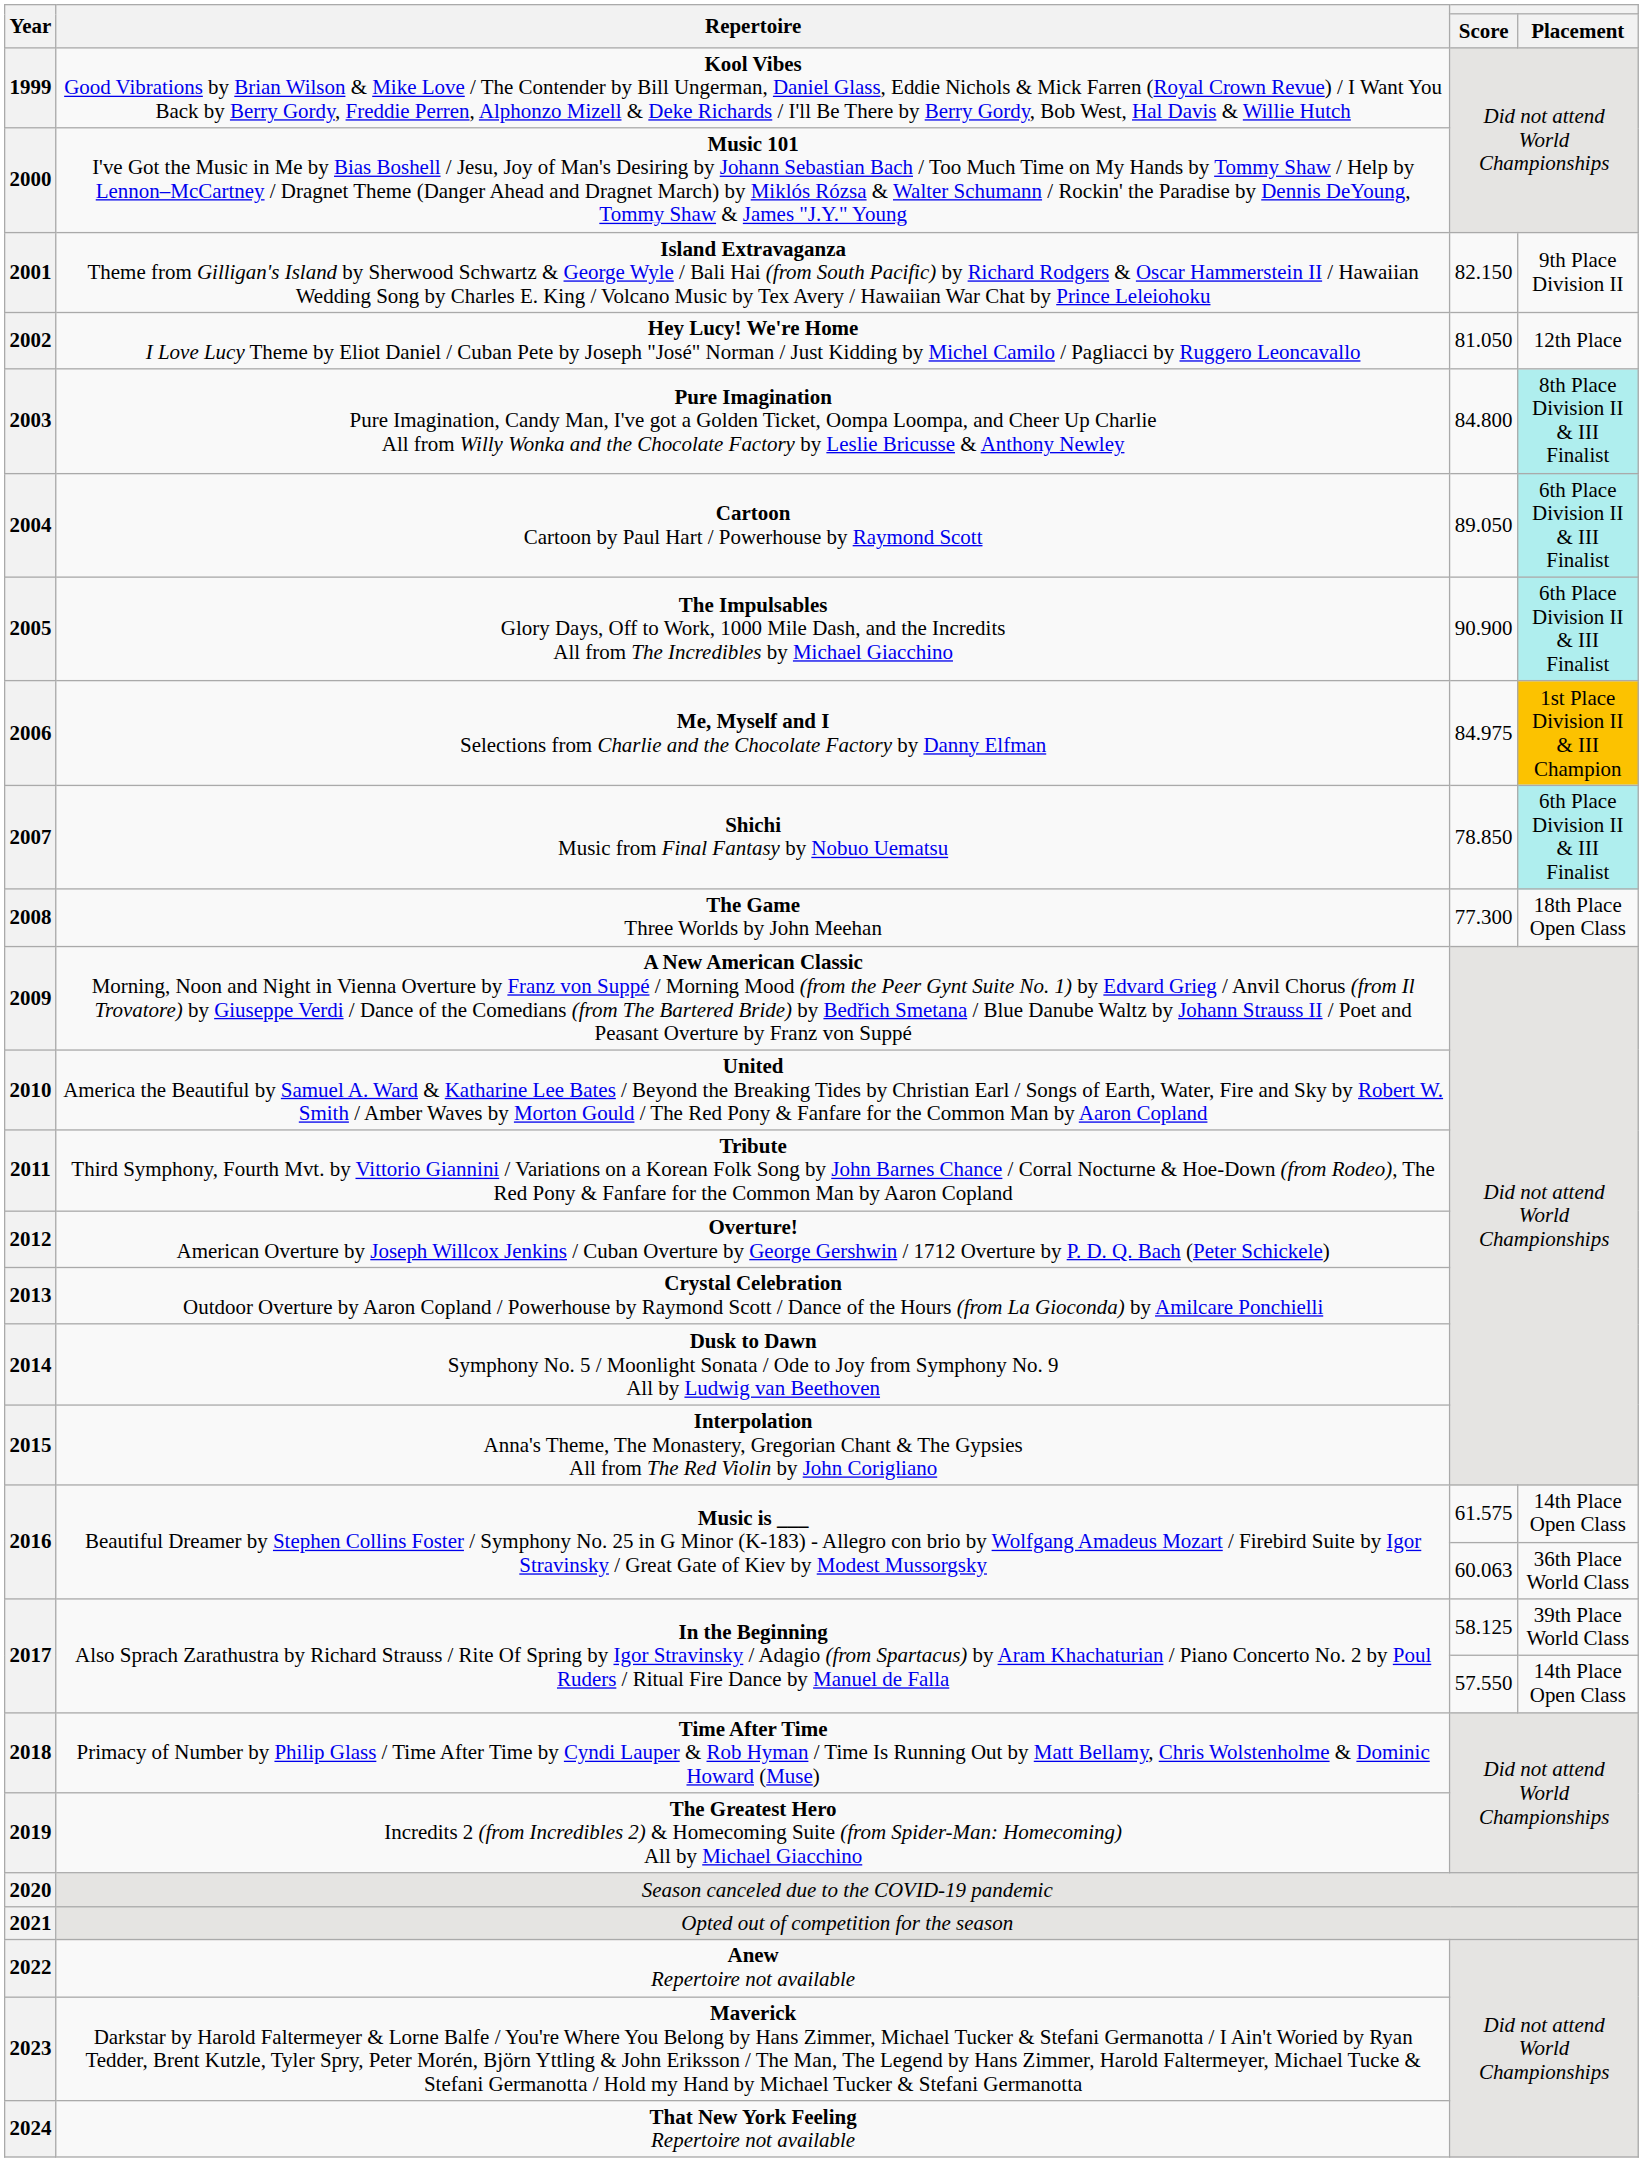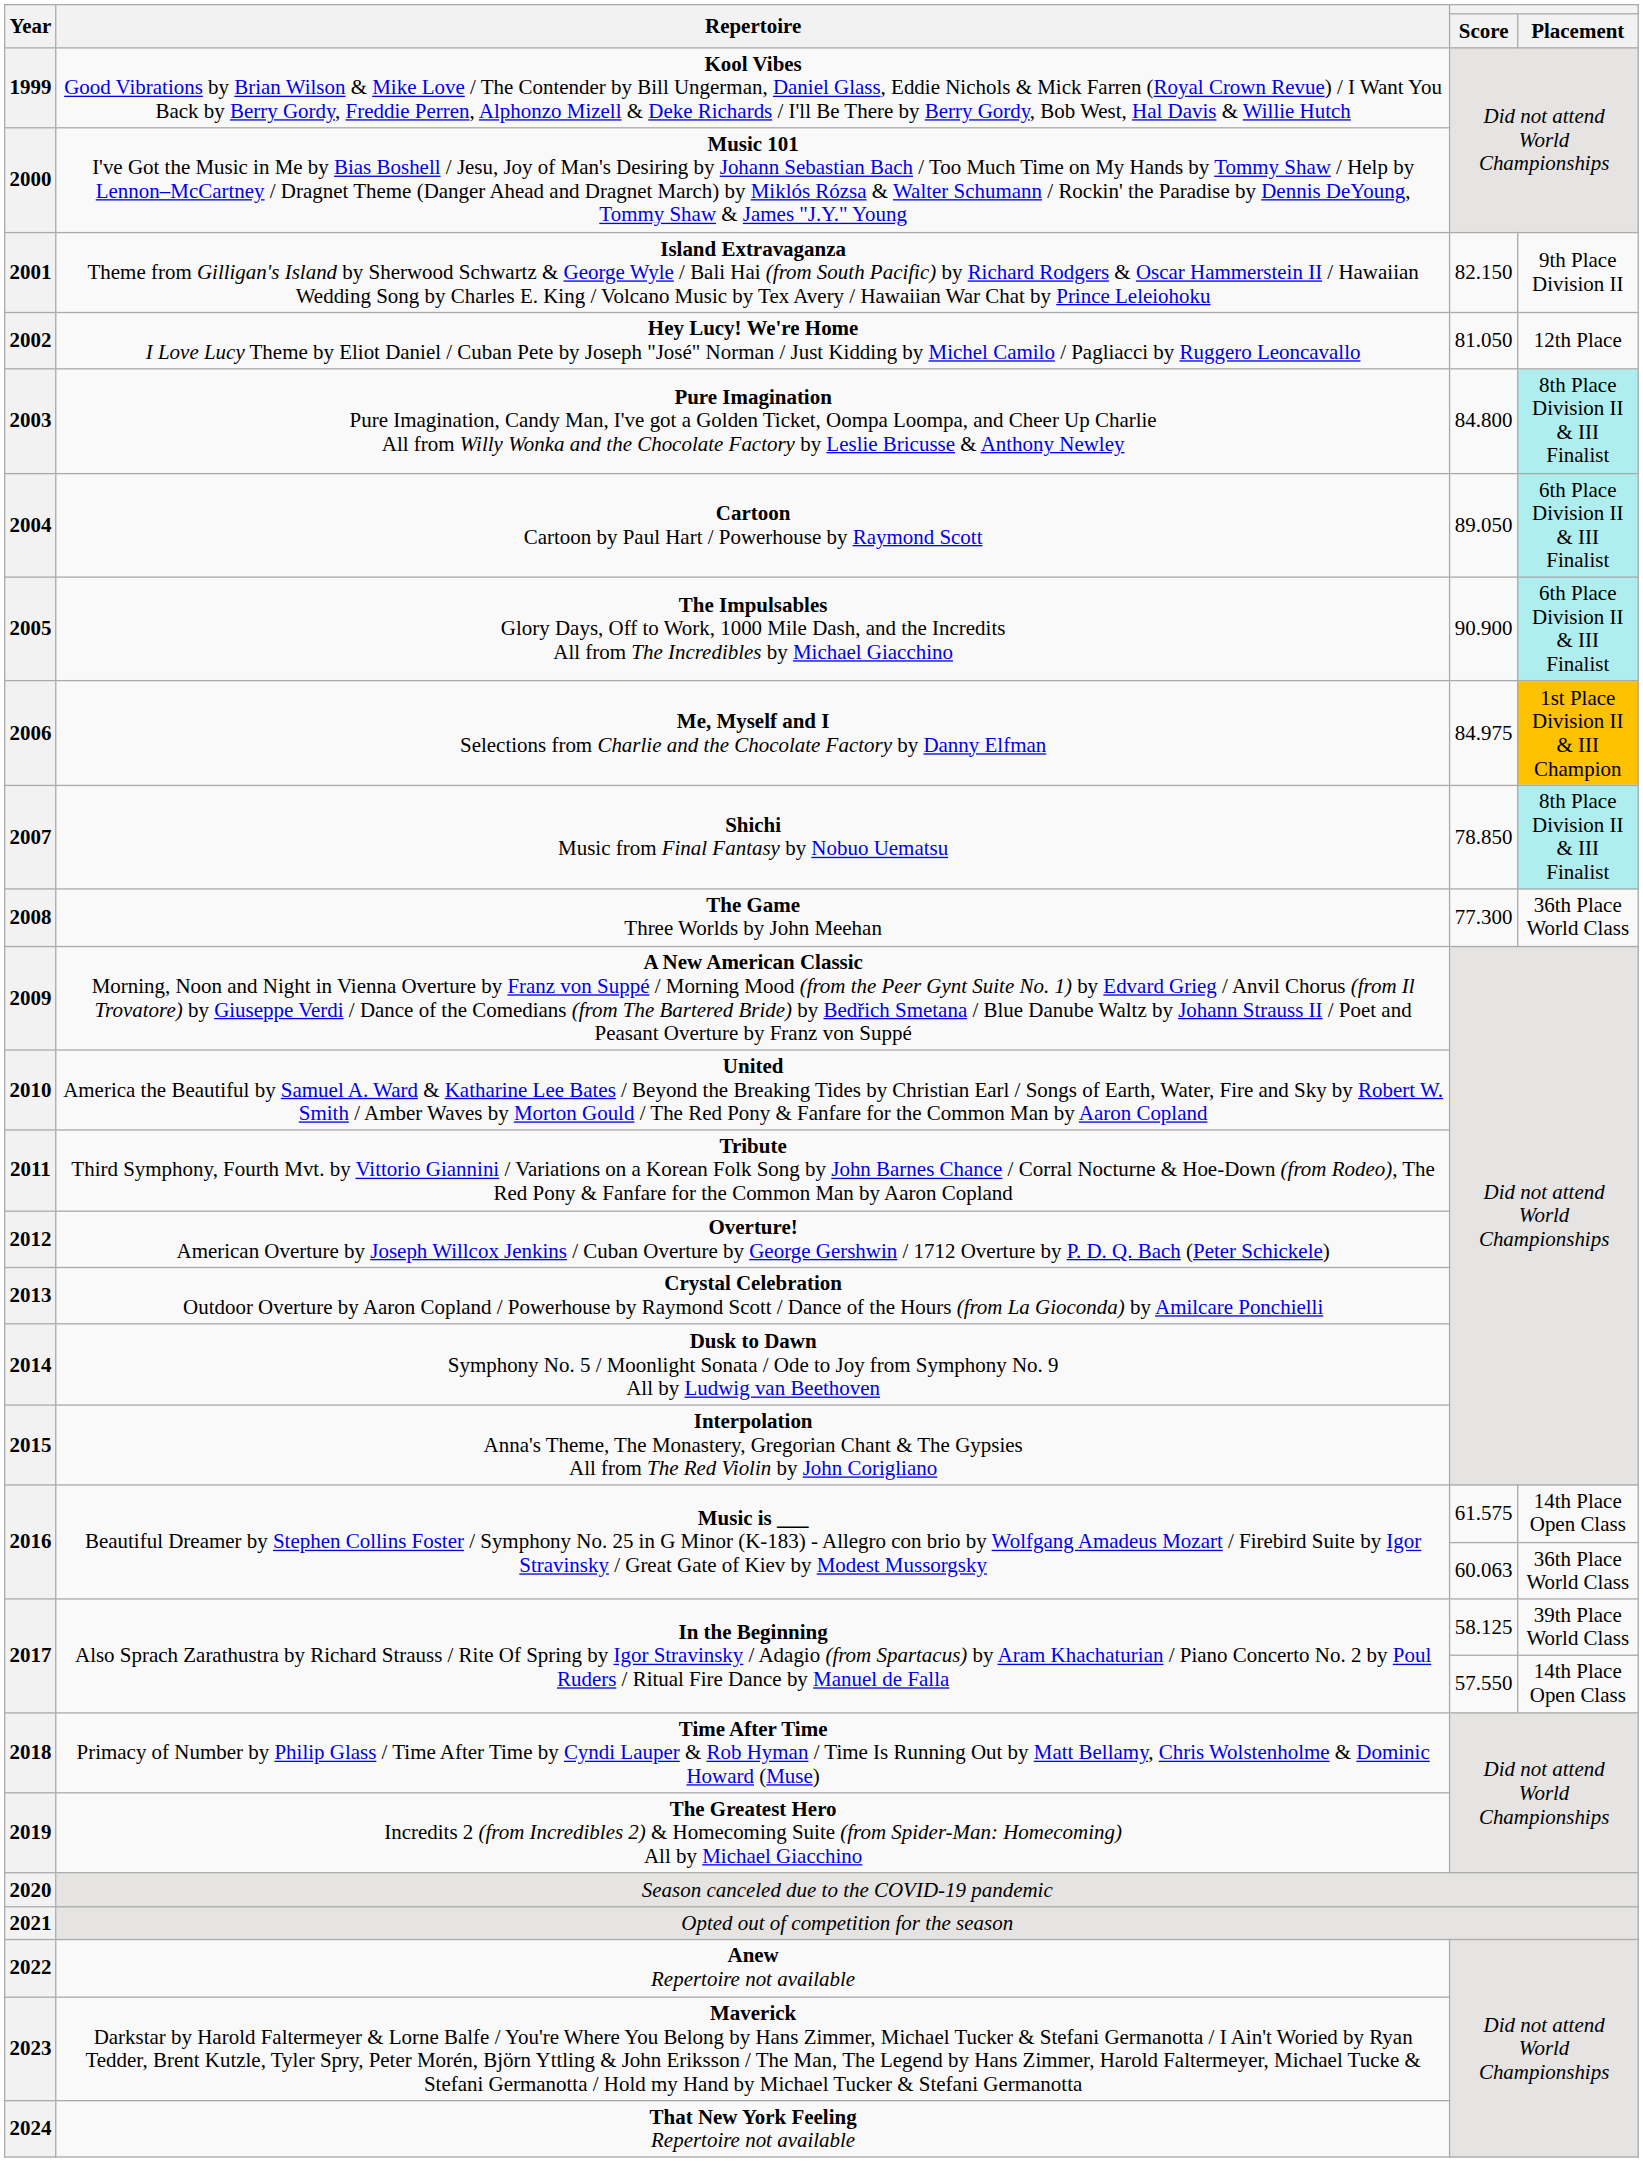2007 | Placement: 6th Place Division II & III Finalist -> 8th Place Division II & III Finalist
2008 | Placement: 18th Place Open Class -> 36th Place World Class
